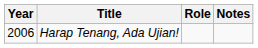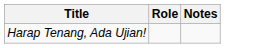- column: Year | 2006
